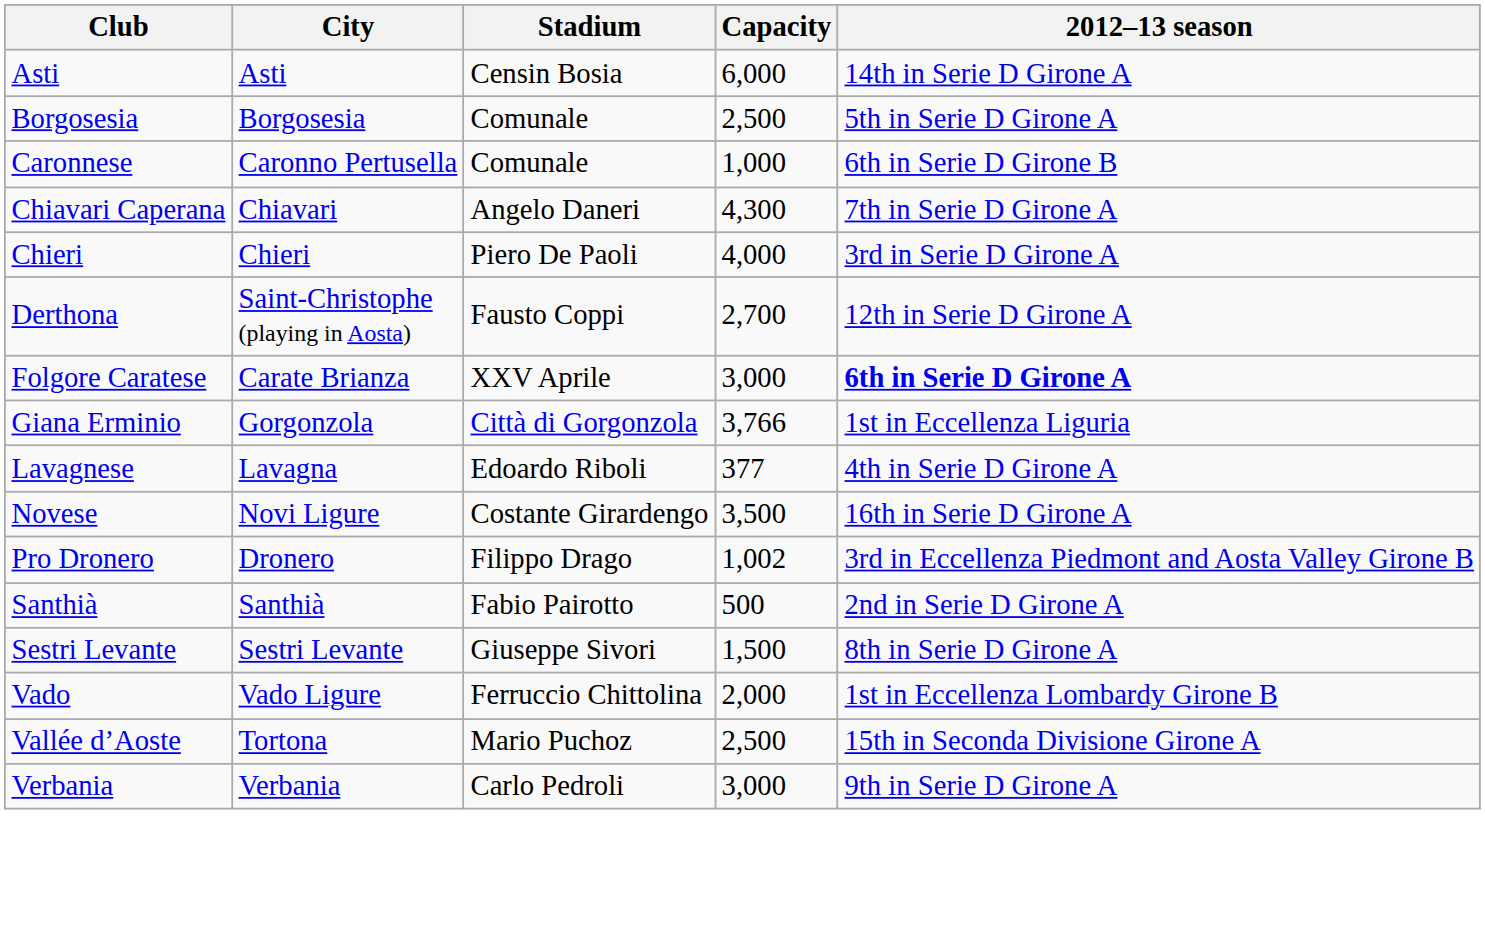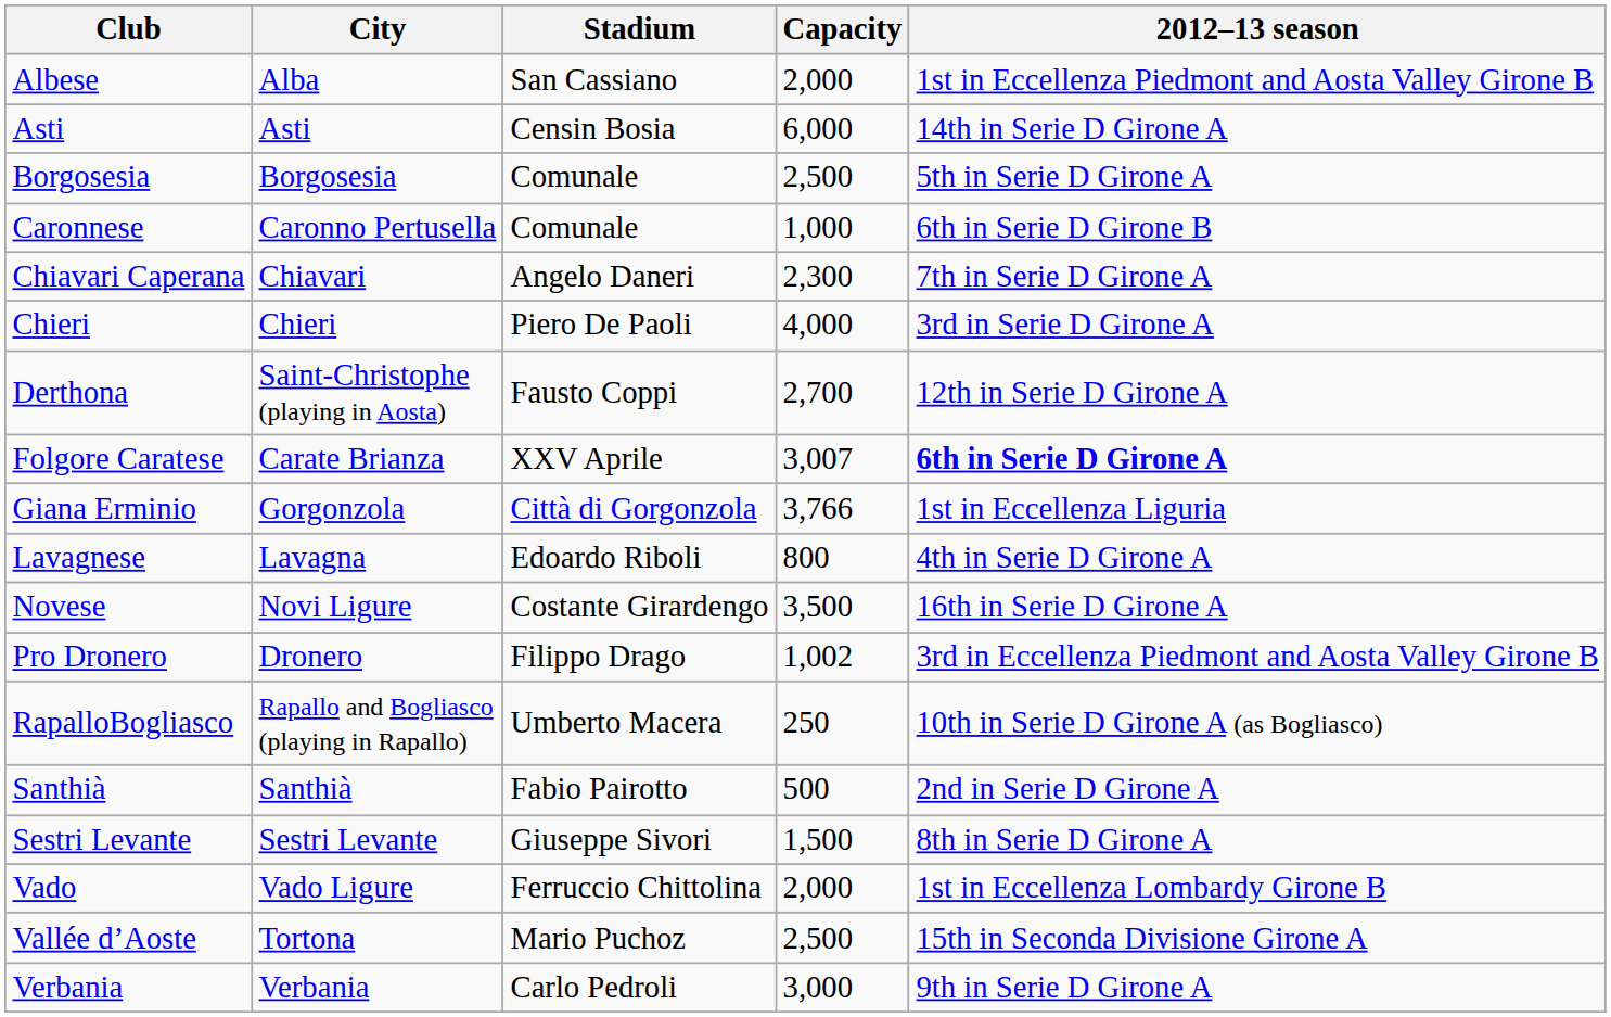+ row: Albese | Alba | San Cassiano | 2,000 | 1st in Eccellenza Piedmont and Aosta Valley Girone B
Chiavari Caperana | Capacity: 4,300 -> 2,300
Folgore Caratese | Capacity: 3,000 -> 3,007
Lavagnese | Capacity: 377 -> 800
+ row: RapalloBogliasco | Rapallo and Bogliasco (playing in Rapallo) | Umberto Macera | 250 | 10th in Serie D Girone A (as Bogliasco)
